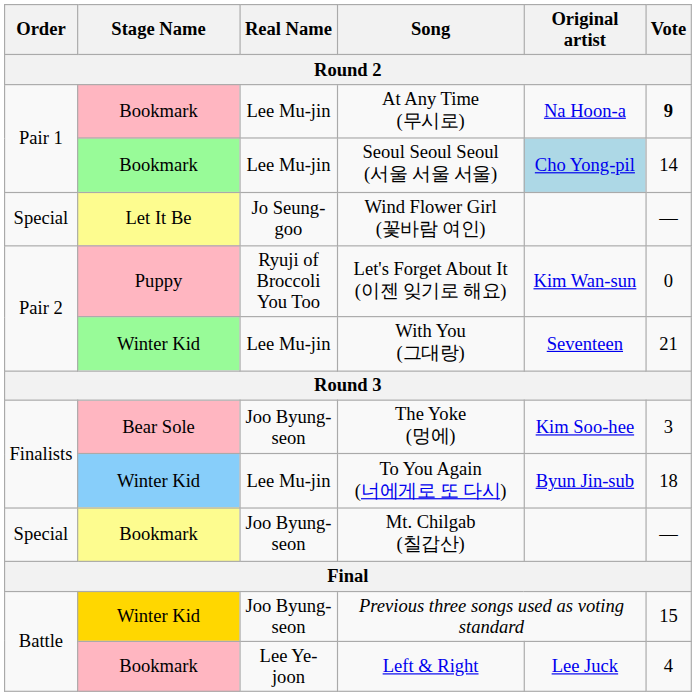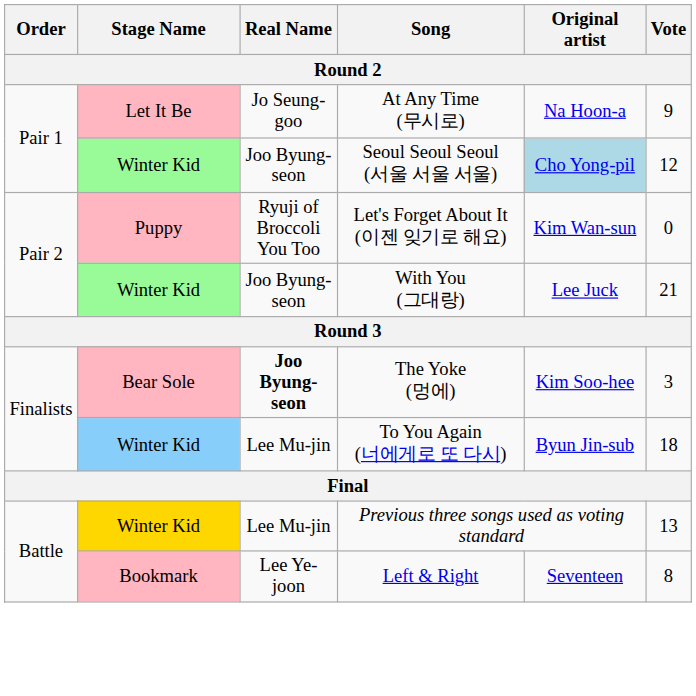At Any Time (무시로) | Stage Name: Bookmark -> Let It Be
At Any Time (무시로) | Real Name: Lee Mu-jin -> Jo Seung-goo
At Any Time (무시로) | Vote: bold -> normal
Seoul Seoul Seoul (서울 서울 서울) | Stage Name: Bookmark -> Winter Kid
Seoul Seoul Seoul (서울 서울 서울) | Real Name: Lee Mu-jin -> Joo Byung-seon
Seoul Seoul Seoul (서울 서울 서울) | Vote: 14 -> 12
- row: Special | Let It Be | Jo Seung-goo | Wind Flower Girl (꽃바람 여인) | —
With You (그대랑) | Real Name: Lee Mu-jin -> Joo Byung-seon
With You (그대랑) | Original artist: Seventeen -> Lee Juck
The Yoke (멍에) | Real Name: normal -> bold
- row: Special | Bookmark | Joo Byung-seon | Mt. Chilgab (칠갑산) | —
Previous three songs used as voting standard | Real Name: Joo Byung-seon -> Lee Mu-jin
Previous three songs used as voting standard | Vote: 15 -> 13
Left & Right | Original artist: Lee Juck -> Seventeen
Left & Right | Vote: 4 -> 8
